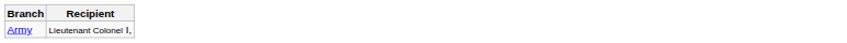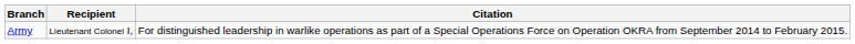+ column: Citation | For distinguished leadership in warlike operations as part of a Special Operations Force on Operation OKRA from September 2014 to February 2015.
